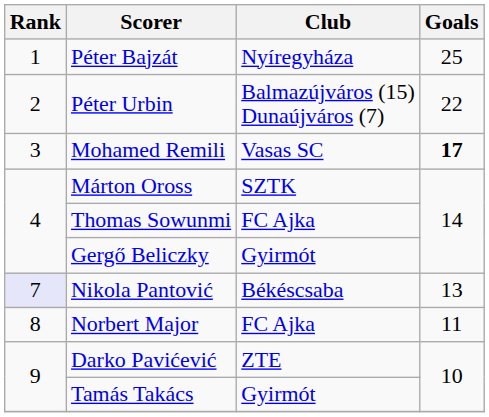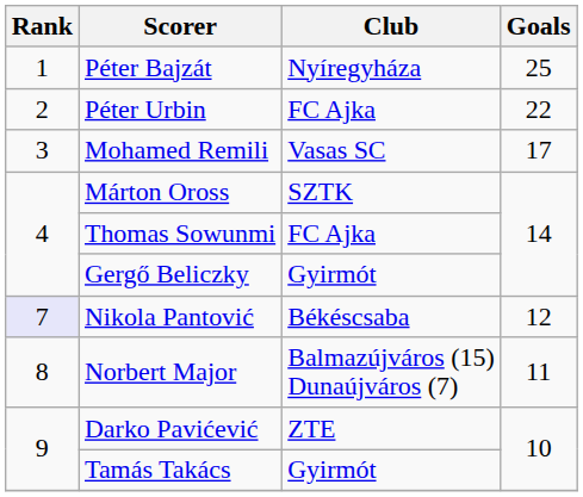Péter Urbin | Club: Balmazújváros (15) Dunaújváros (7) -> FC Ajka
Mohamed Remili | Goals: bold -> normal
Nikola Pantović | Goals: 13 -> 12
Norbert Major | Club: FC Ajka -> Balmazújváros (15) Dunaújváros (7)
